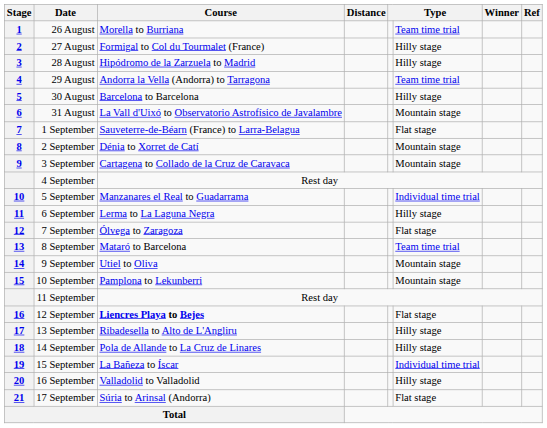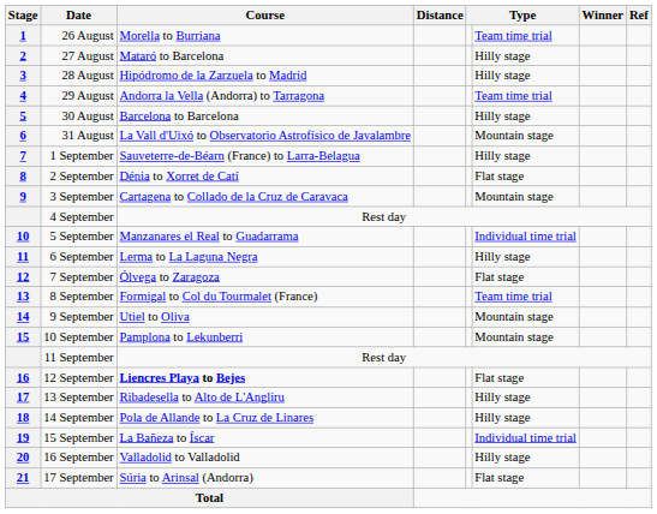27 August | Course: Formigal to Col du Tourmalet (France) -> Mataró to Barcelona
1 September | column 6: Flat stage -> Hilly stage
2 September | column 6: Mountain stage -> Flat stage
8 September | Course: Mataró to Barcelona -> Formigal to Col du Tourmalet (France)
